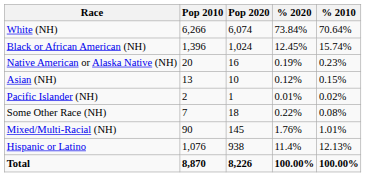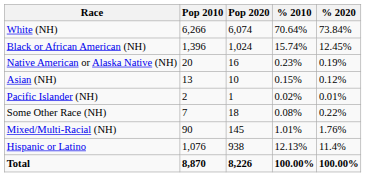columns swapped: % 2010 <-> % 2020
